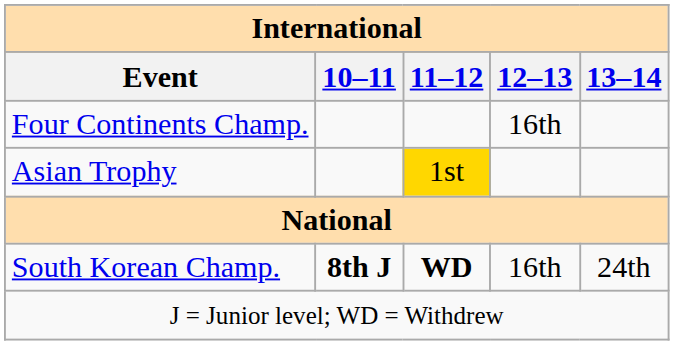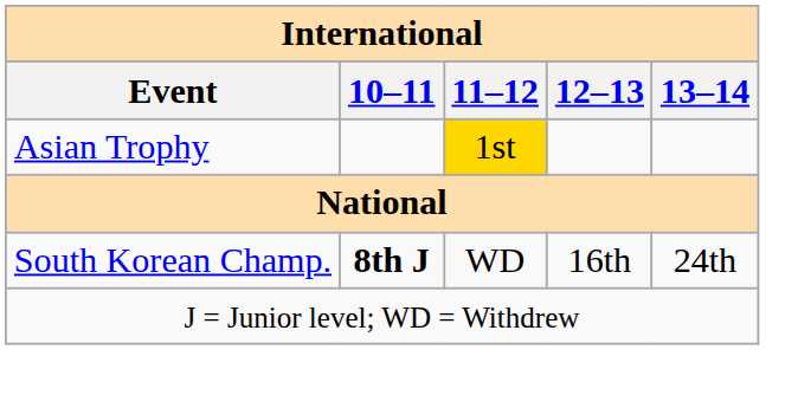- row: Four Continents Champ. | 16th
South Korean Champ. | 11–12: bold -> normal
